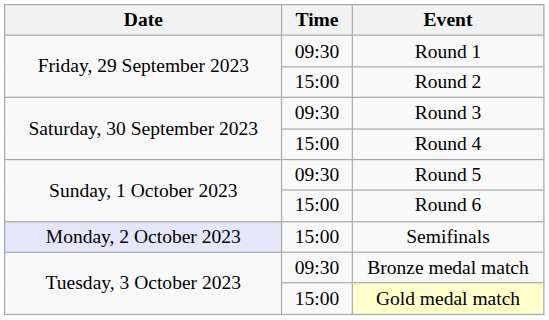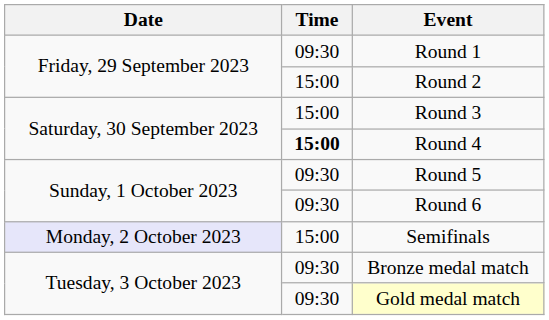Round 3 | Time: 09:30 -> 15:00
Round 4 | Time: normal -> bold
Round 6 | Time: 15:00 -> 09:30
Gold medal match | Time: 15:00 -> 09:30
